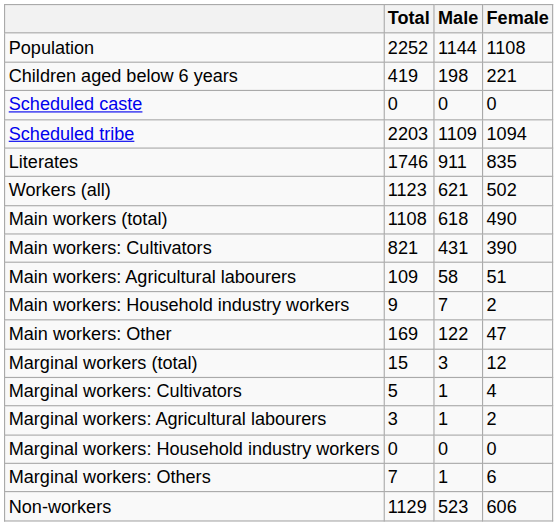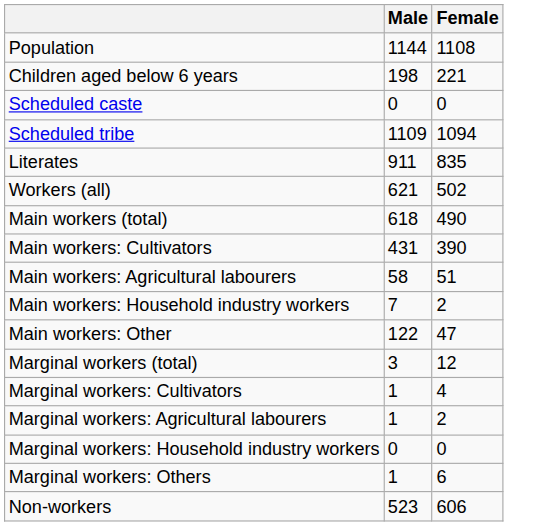- column: Total | 2252 | 419 | 0 | 2203 | 1746 | 1123 | 1108 | 821 | 109 | 9 | 169 | 15 | 5 | 3 | 0 | 7 | 1129
